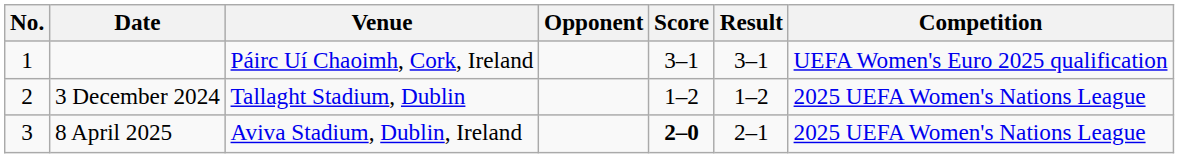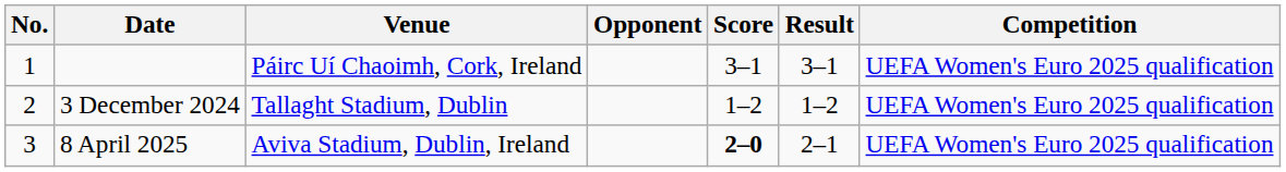3 December 2024 | Competition: 2025 UEFA Women's Nations League -> UEFA Women's Euro 2025 qualification
8 April 2025 | Competition: 2025 UEFA Women's Nations League -> UEFA Women's Euro 2025 qualification
